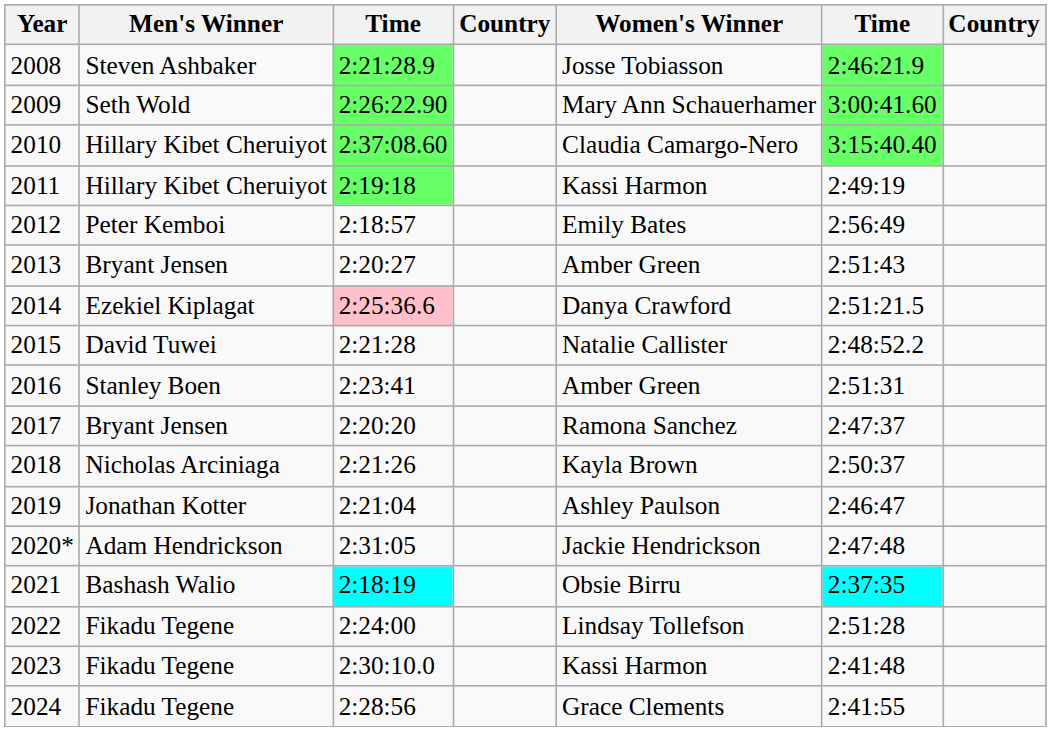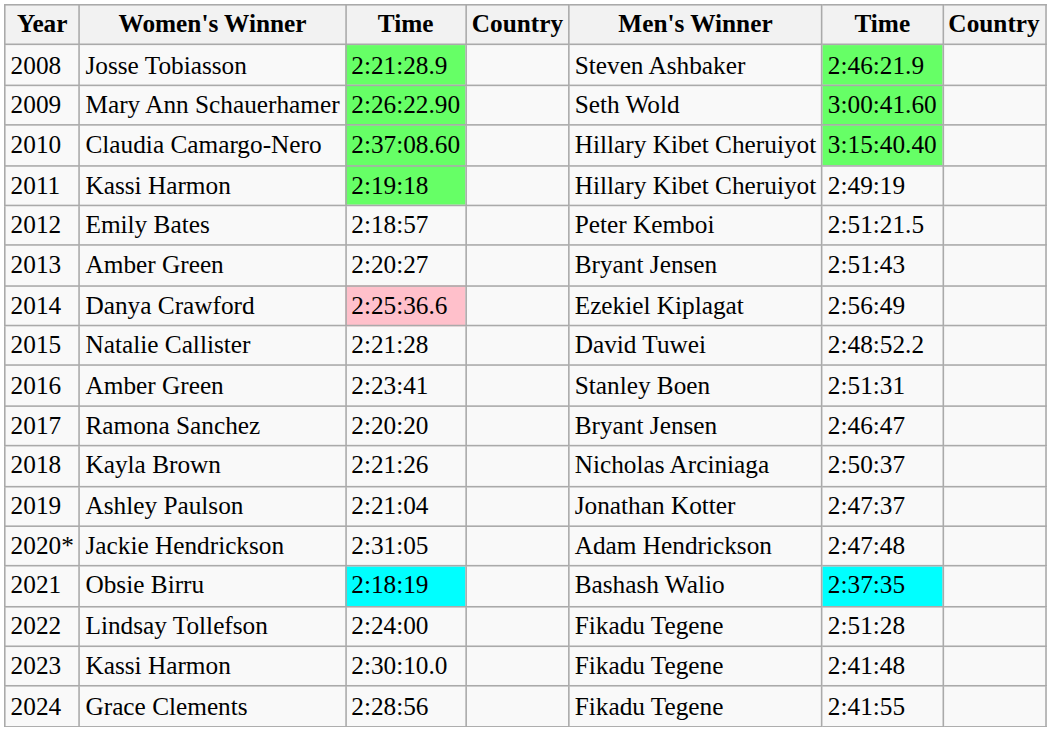columns swapped: Men's Winner <-> Women's Winner
2012 | column 6: 2:56:49 -> 2:51:21.5
2014 | column 6: 2:51:21.5 -> 2:56:49
2017 | column 6: 2:47:37 -> 2:46:47
2019 | column 6: 2:46:47 -> 2:47:37
